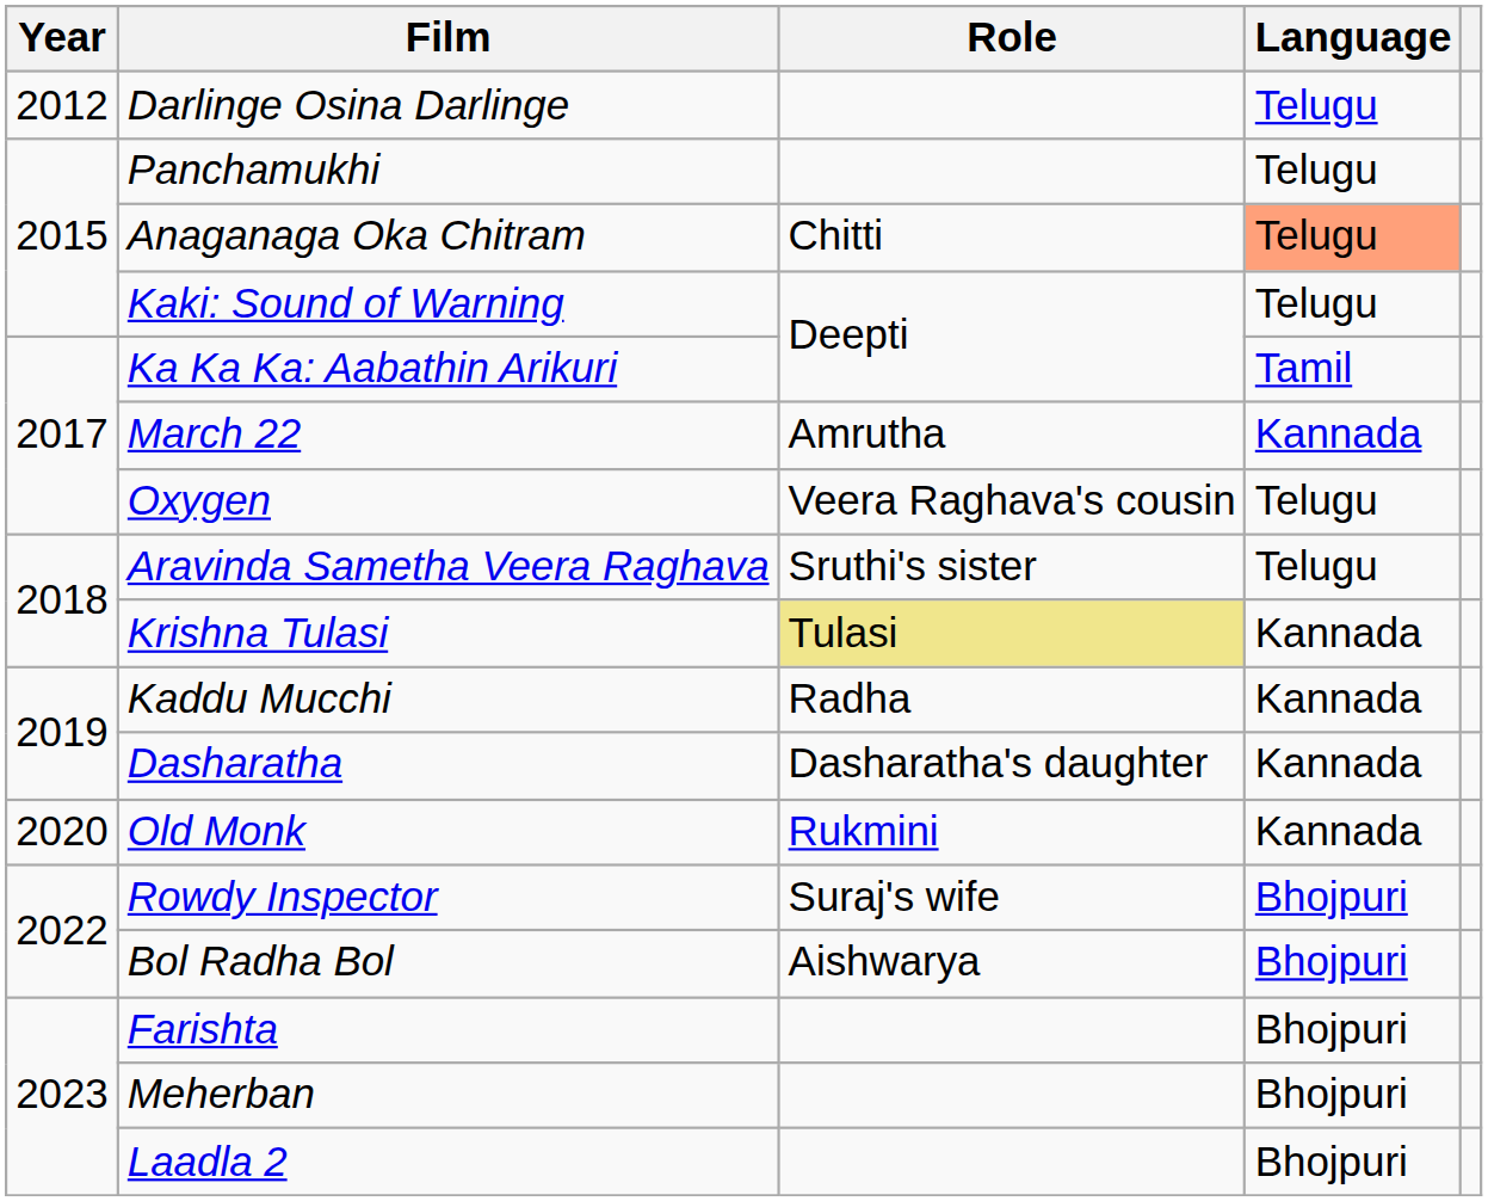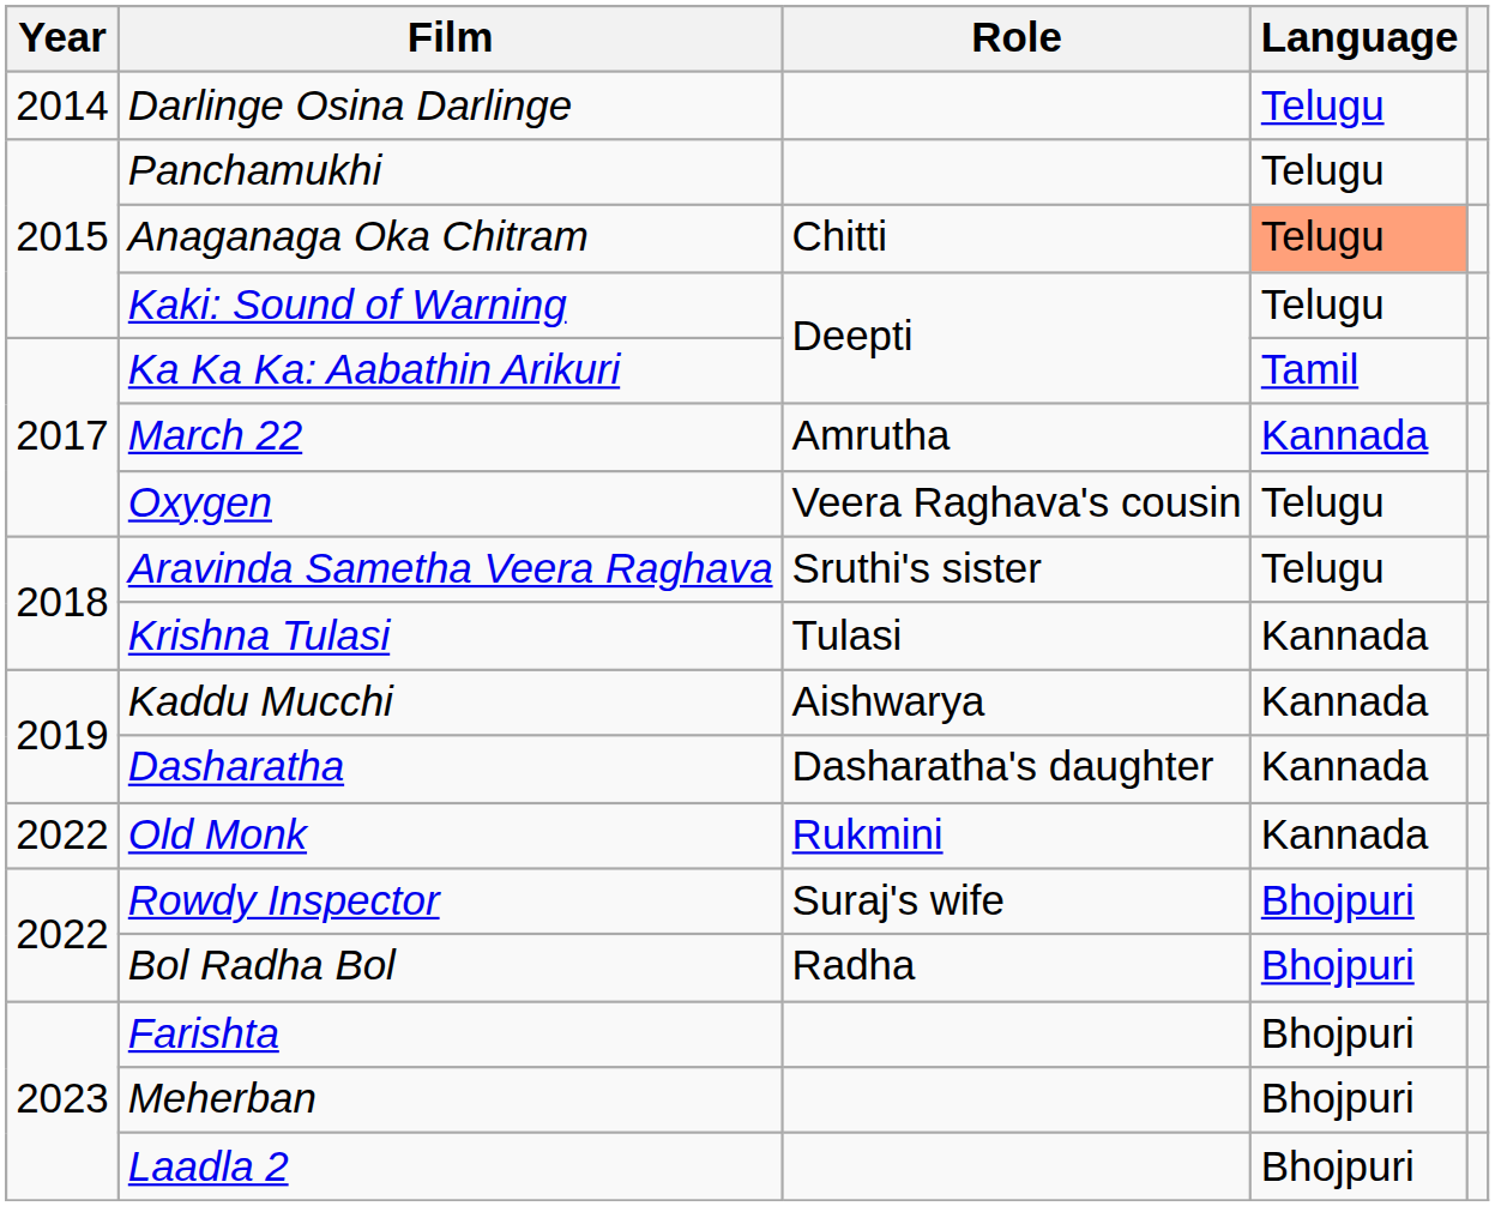Darlinge Osina Darlinge | Year: 2012 -> 2014
Krishna Tulasi | Role: khaki background -> no background
Kaddu Mucchi | Role: Radha -> Aishwarya
Old Monk | Year: 2020 -> 2022
Bol Radha Bol | Role: Aishwarya -> Radha
